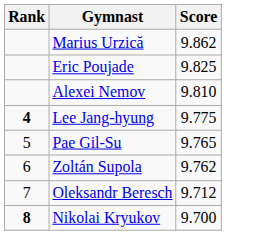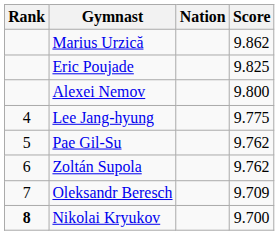+ column: Nation
Alexei Nemov | Score: 9.810 -> 9.800
Lee Jang-hyung | Rank: bold -> normal
Pae Gil-Su | Score: 9.765 -> 9.762
Oleksandr Beresch | Score: 9.712 -> 9.709
